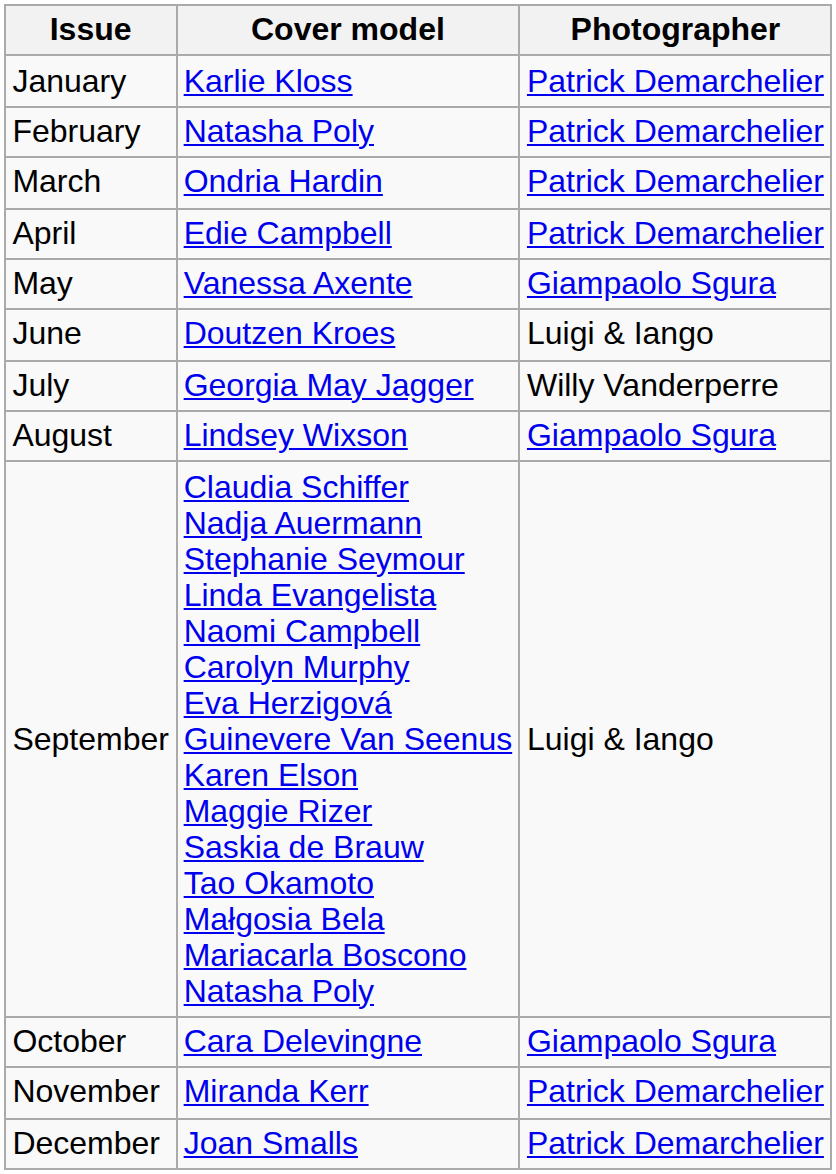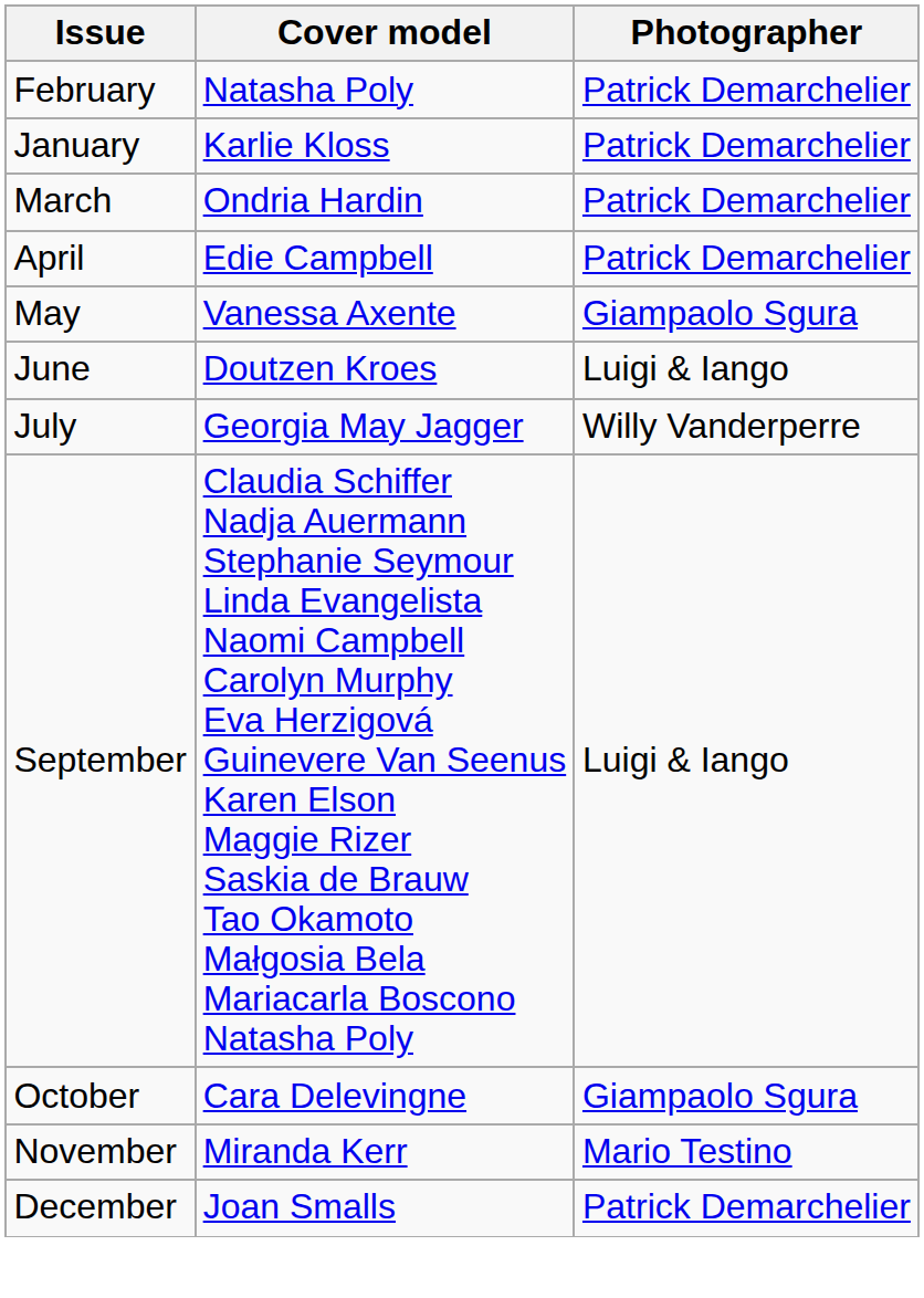rows swapped: January <-> February
- row: August | Lindsey Wixson | Giampaolo Sgura
November | Photographer: Patrick Demarchelier -> Mario Testino
